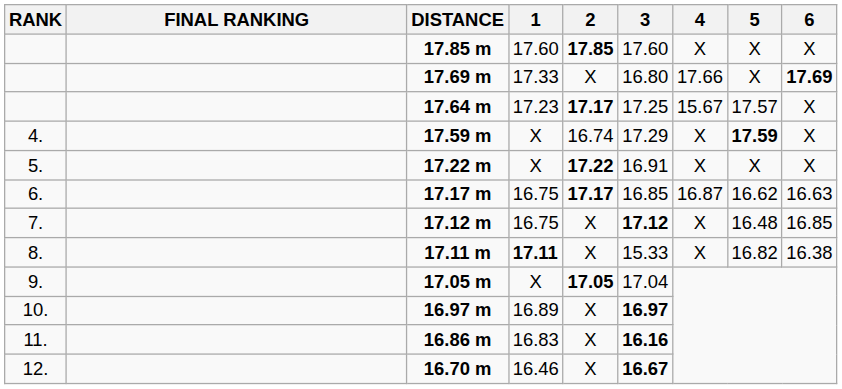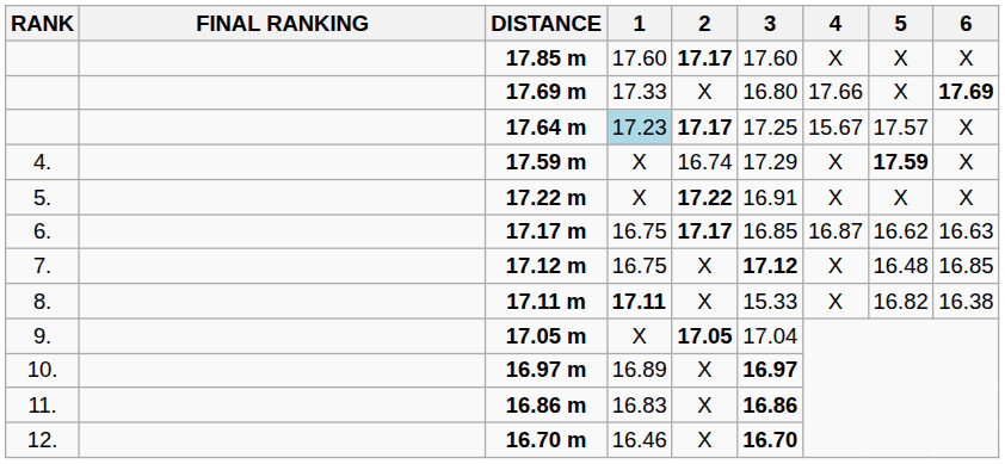17.85 m | 2: 17.85 -> 17.17
17.64 m | 1: no background -> lightblue background
16.86 m | 3: 16.16 -> 16.86
16.70 m | 3: 16.67 -> 16.70
